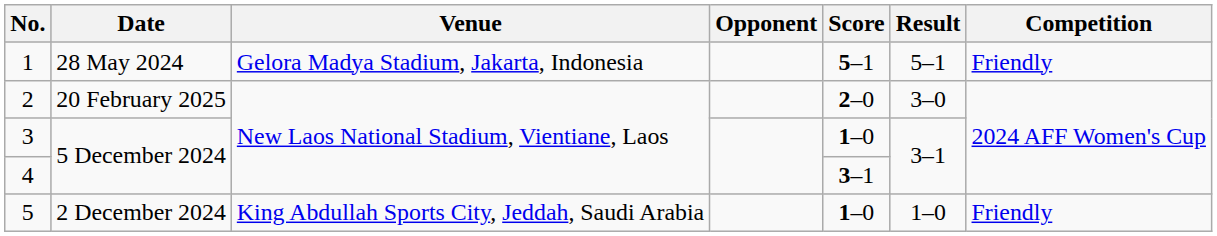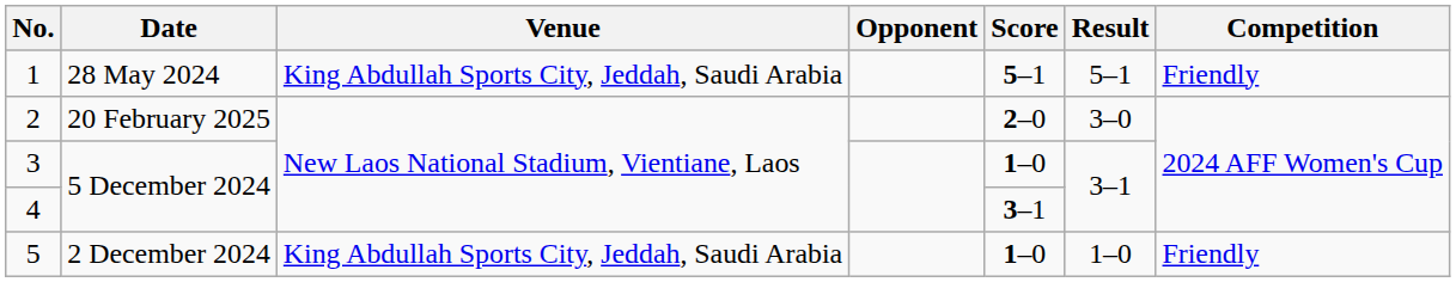1 | Venue: Gelora Madya Stadium, Jakarta, Indonesia -> King Abdullah Sports City, Jeddah, Saudi Arabia
